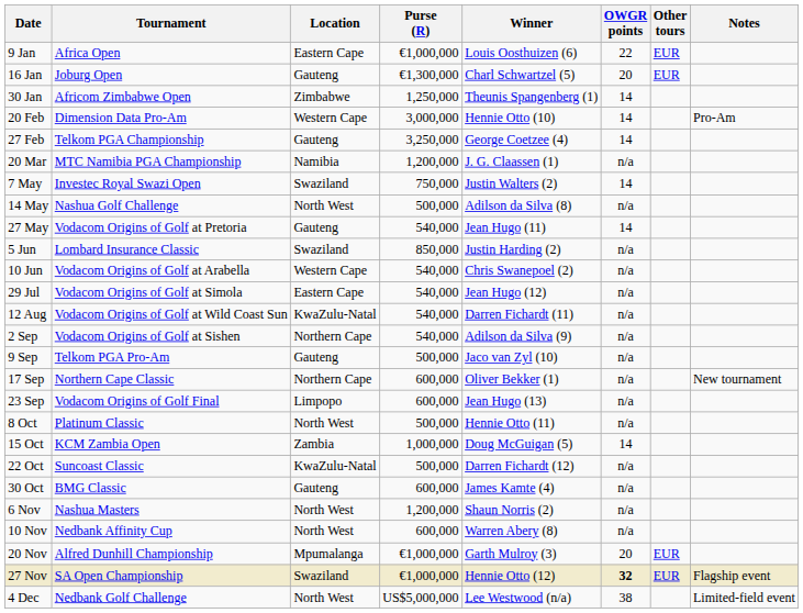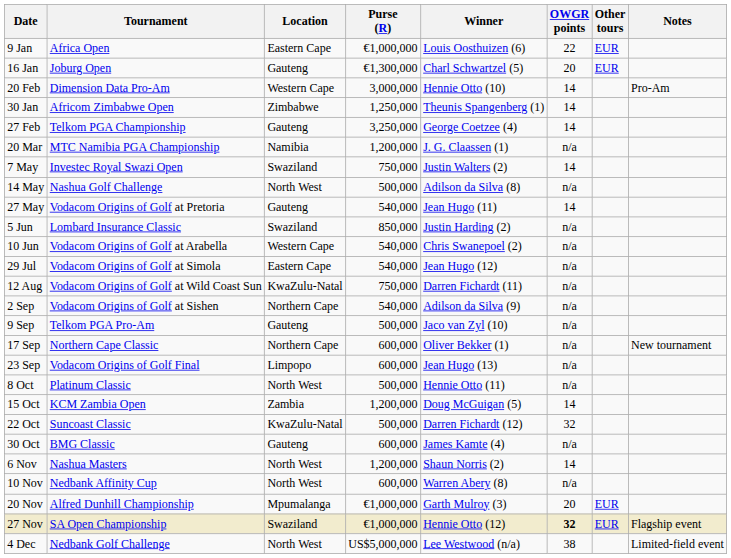rows swapped: 30 Jan <-> 20 Feb
12 Aug | Purse (R): 540,000 -> 750,000
15 Oct | Purse (R): 1,000,000 -> 1,200,000
22 Oct | OWGR points: n/a -> 32
6 Nov | OWGR points: n/a -> 14
